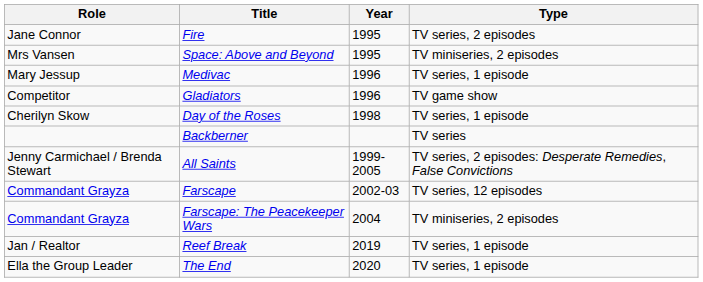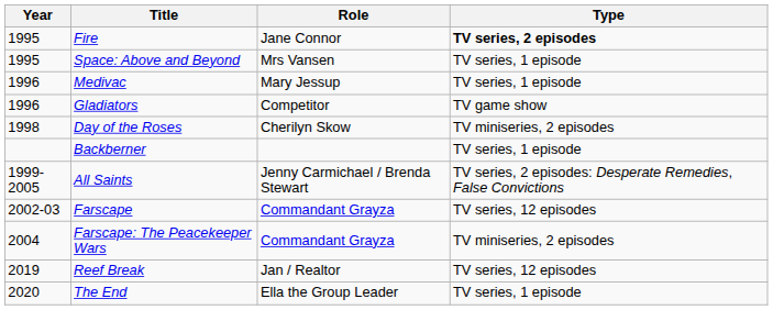columns swapped: Year <-> Role
Fire | Type: normal -> bold
Space: Above and Beyond | Type: TV miniseries, 2 episodes -> TV series, 1 episode
Day of the Roses | Type: TV series, 1 episode -> TV miniseries, 2 episodes
Backberner | Type: TV series -> TV series, 1 episode
Reef Break | Type: TV series, 1 episode -> TV series, 12 episodes
